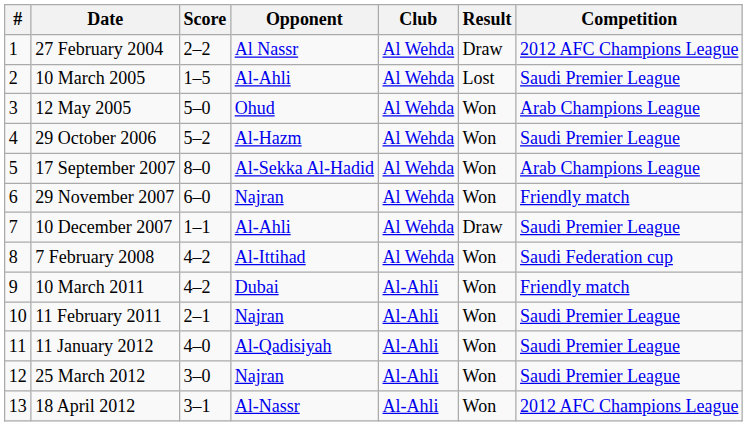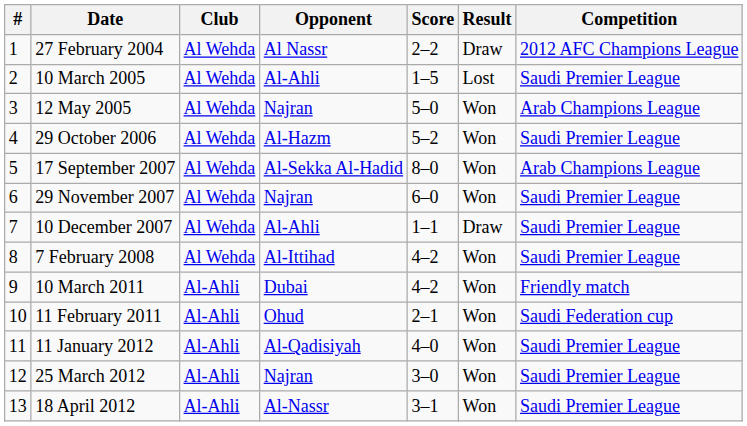columns swapped: Club <-> Score
12 May 2005 | Opponent: Ohud -> Najran
29 November 2007 | Competition: Friendly match -> Saudi Premier League
7 February 2008 | Competition: Saudi Federation cup -> Saudi Premier League
11 February 2011 | Opponent: Najran -> Ohud
11 February 2011 | Competition: Saudi Premier League -> Saudi Federation cup
18 April 2012 | Competition: 2012 AFC Champions League -> Saudi Premier League
